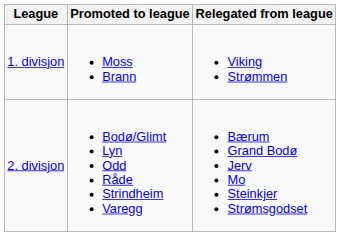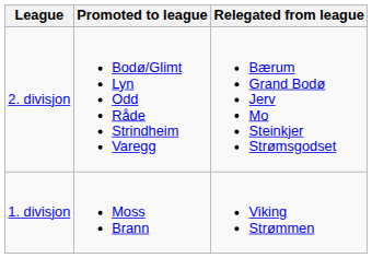rows swapped: 1. divisjon <-> 2. divisjon
